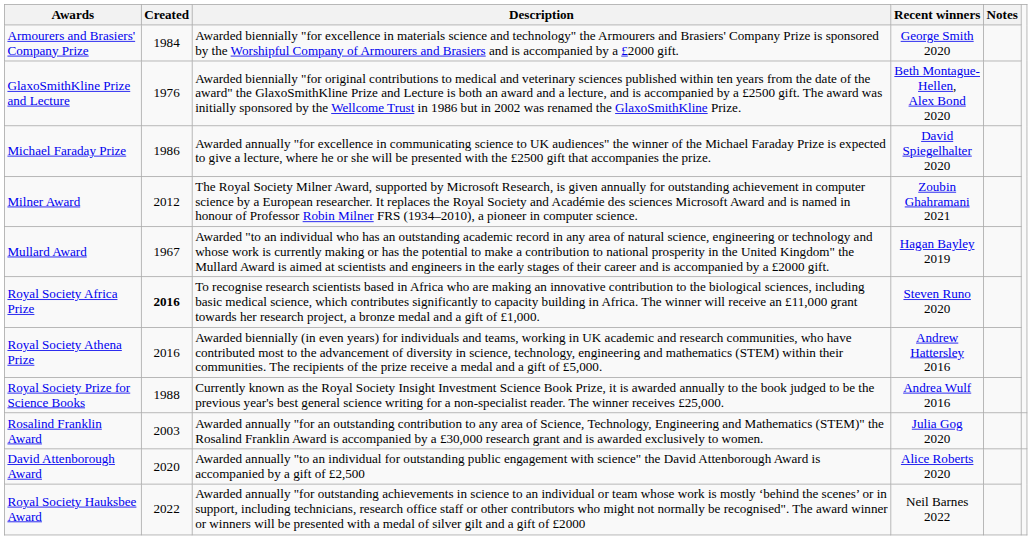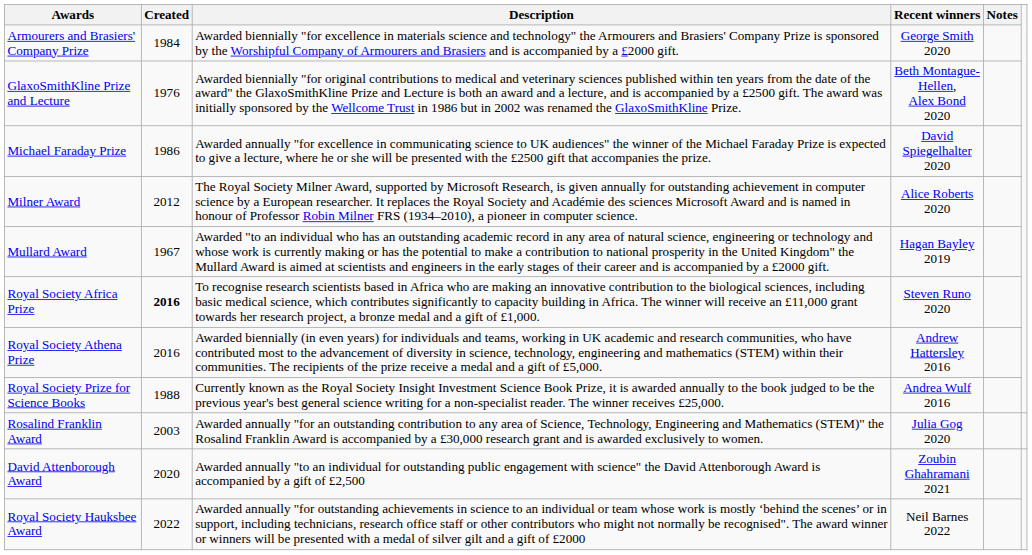Milner Award | Recent winners: Zoubin Ghahramani 2021 -> Alice Roberts 2020
David Attenborough Award | Recent winners: Alice Roberts 2020 -> Zoubin Ghahramani 2021
